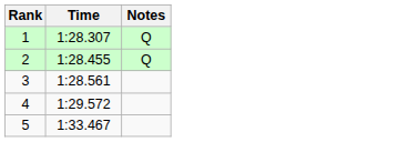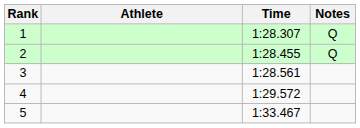+ column: Athlete
